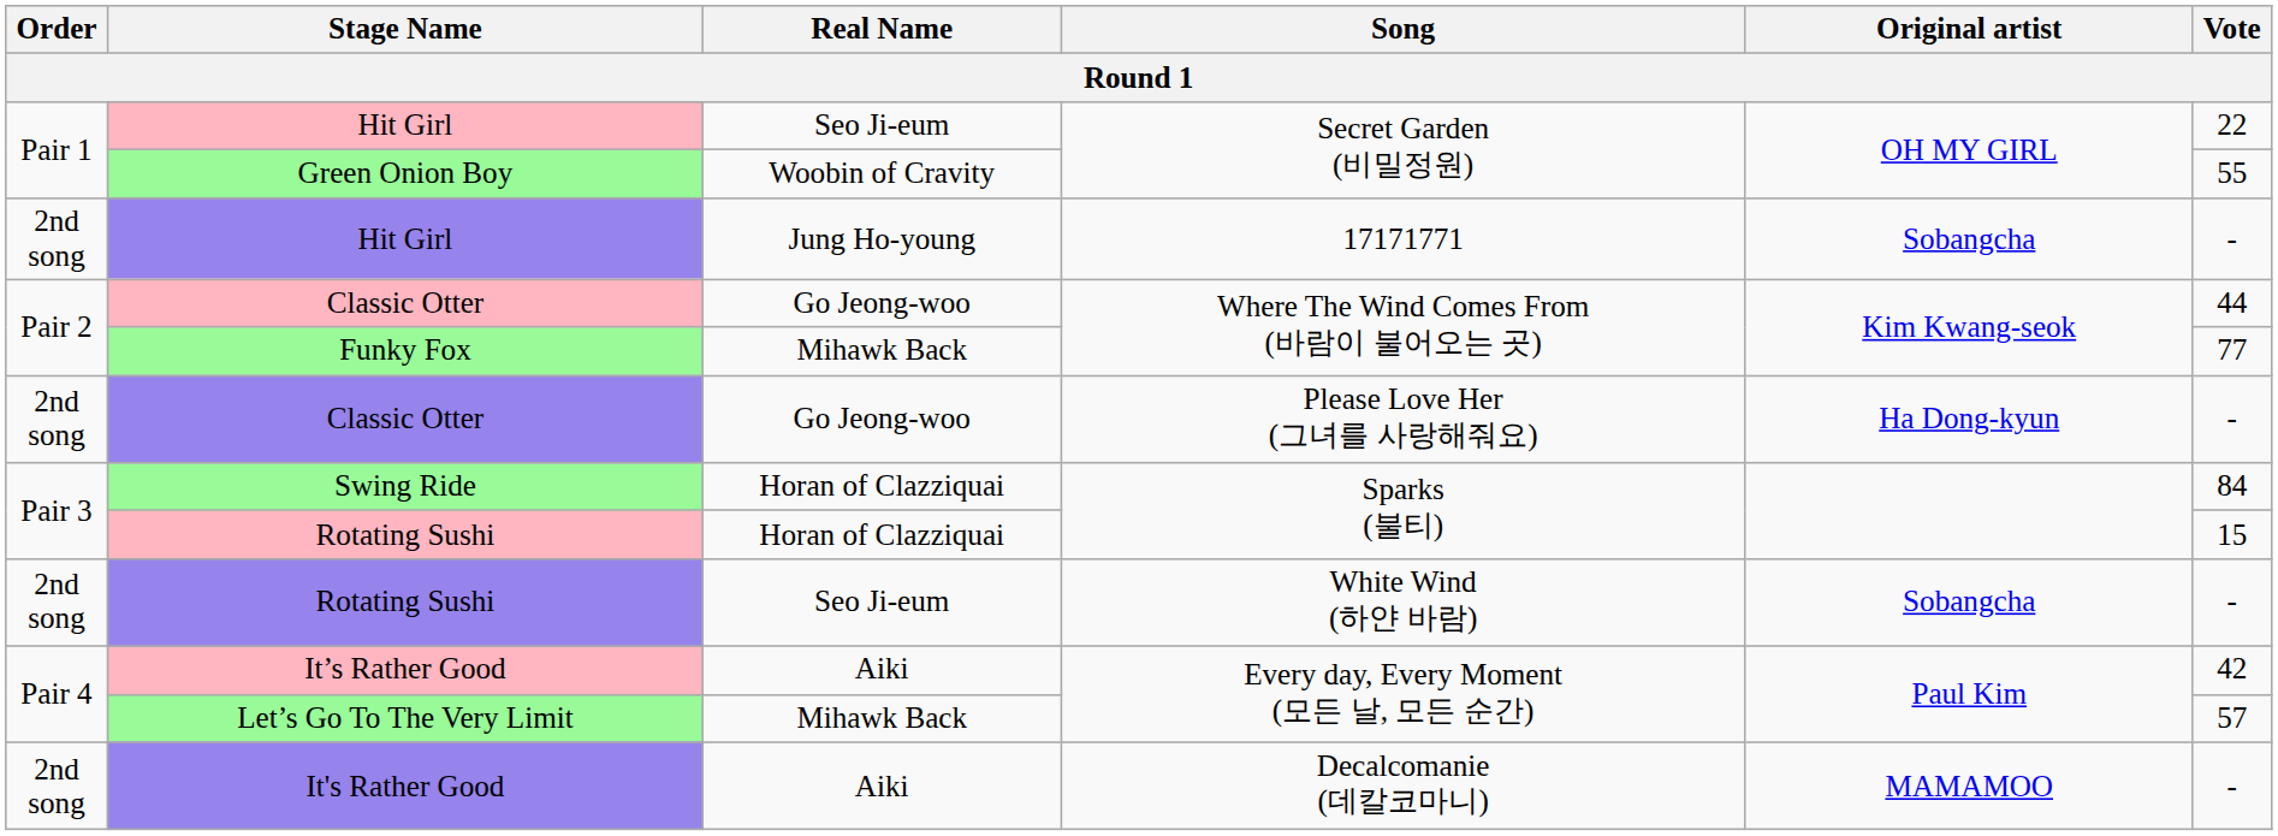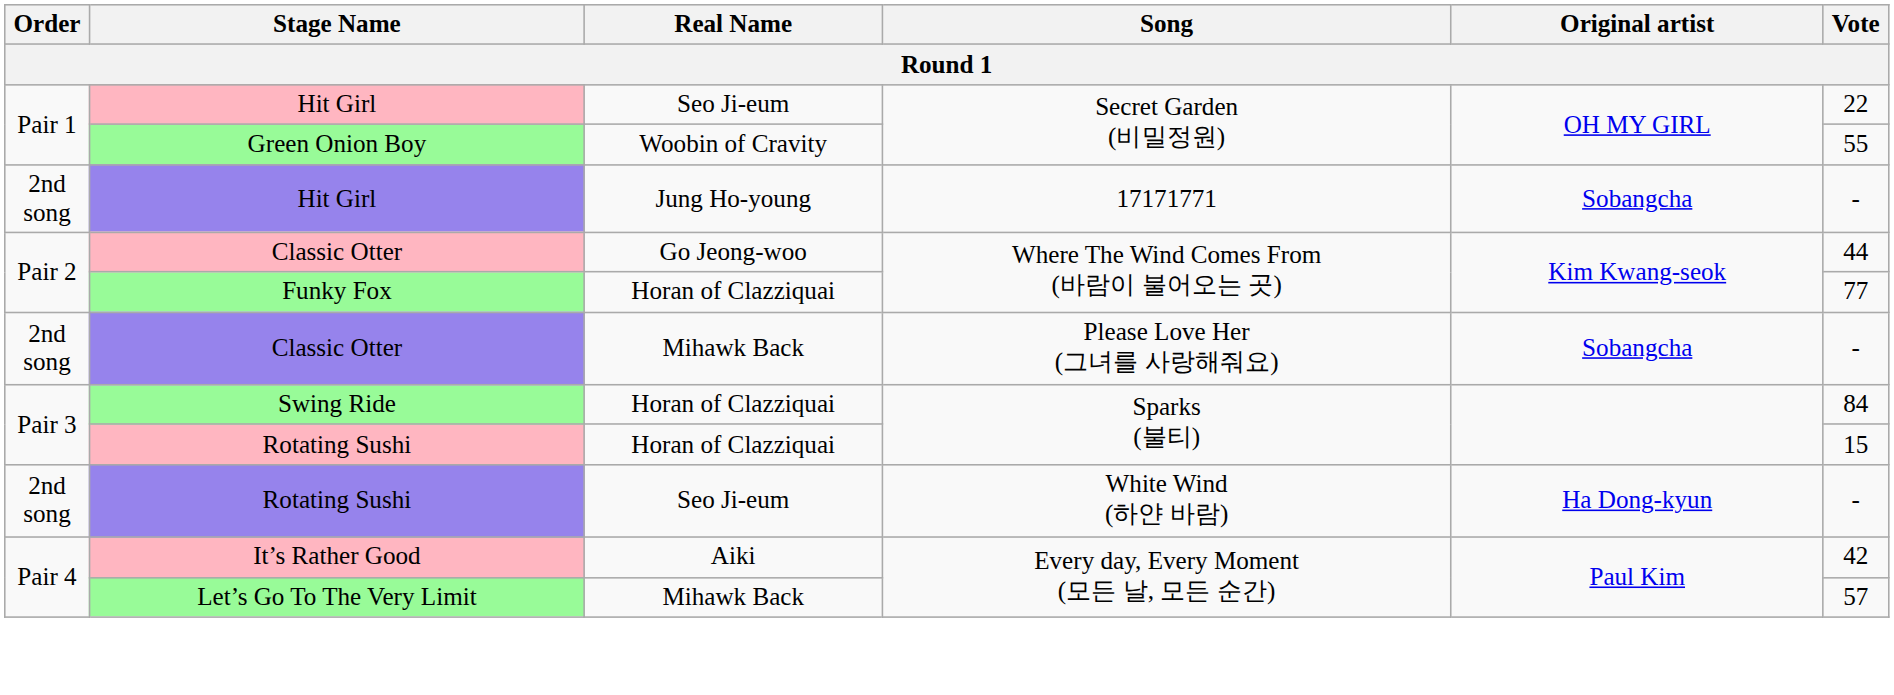Funky Fox | Real Name: Mihawk Back -> Horan of Clazziquai
Classic Otter / Please Love Her (그녀를 사랑해줘요) | Real Name: Go Jeong-woo -> Mihawk Back
Classic Otter / Please Love Her (그녀를 사랑해줘요) | Original artist: Ha Dong-kyun -> Sobangcha
Rotating Sushi / White Wind (하얀 바람) | Original artist: Sobangcha -> Ha Dong-kyun
- row: 2nd song | It's Rather Good | Aiki | Decalcomanie (데칼코마니) | MAMAMOO | -
